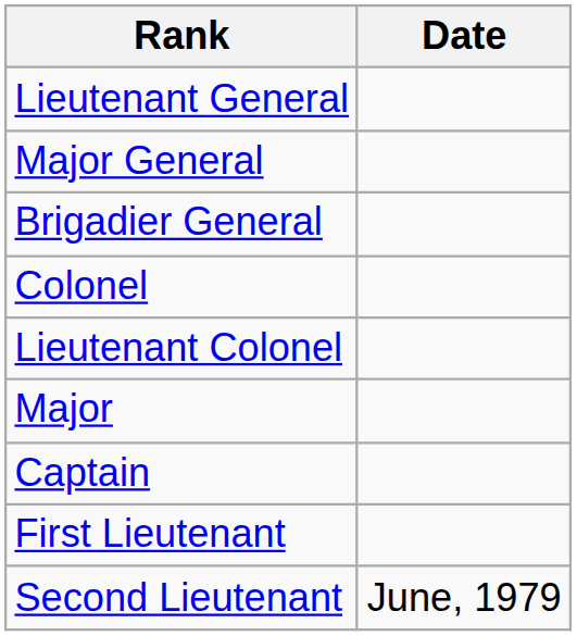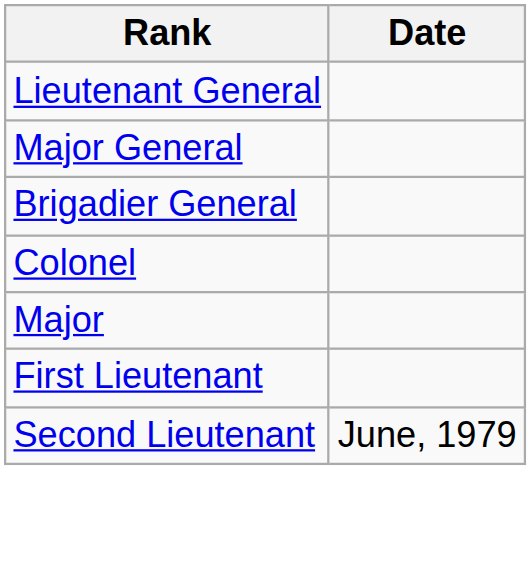- row: Lieutenant Colonel
- row: Captain
